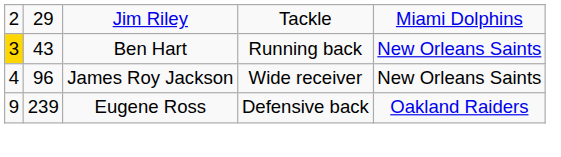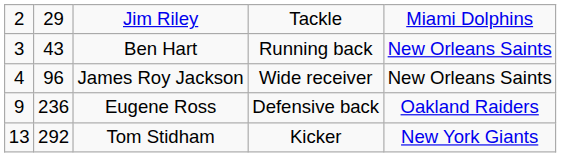Ben Hart | column 1: gold background -> no background
Eugene Ross | column 2: 239 -> 236
+ row: 13 | 292 | Tom Stidham | Kicker | New York Giants
